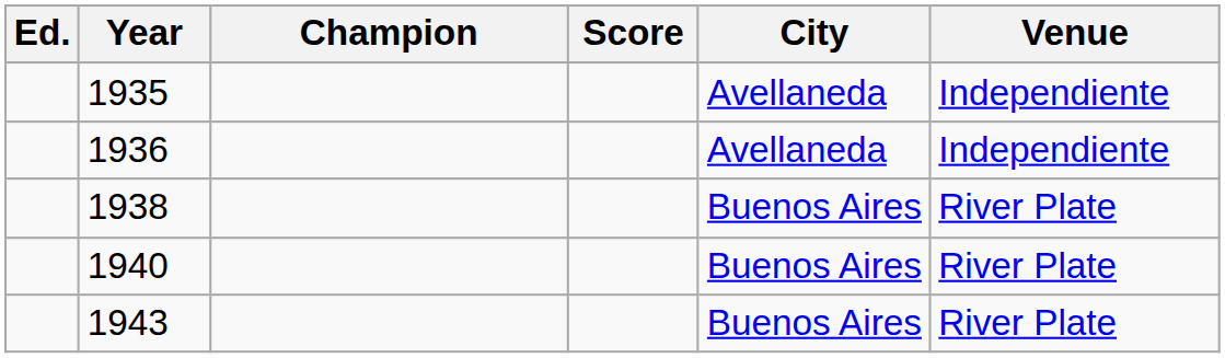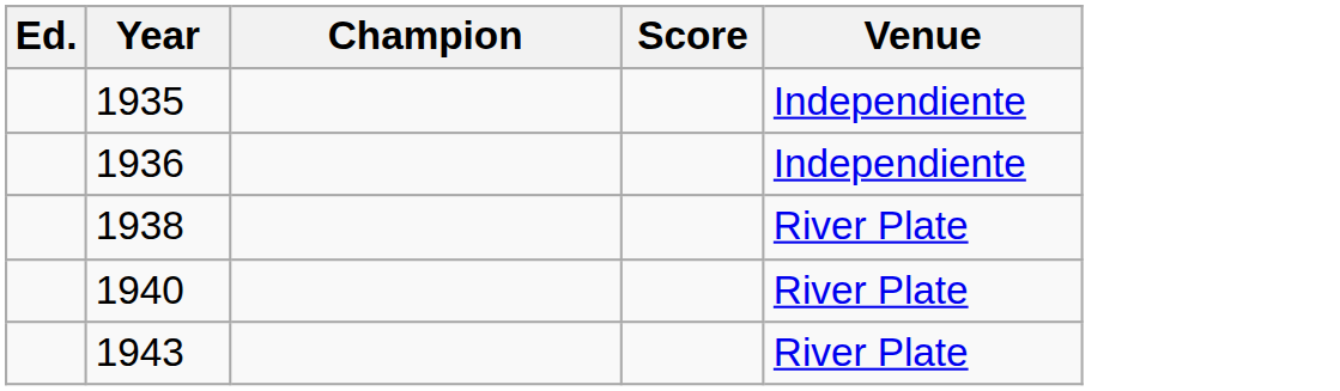- column: City | Avellaneda | Avellaneda | Buenos Aires | Buenos Aires | Buenos Aires
